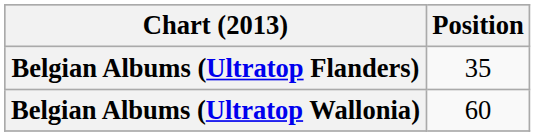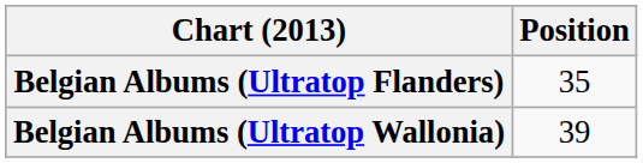Belgian Albums (Ultratop Wallonia) | Position: 60 -> 39
